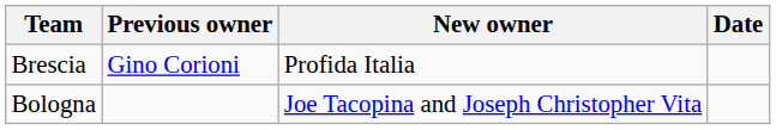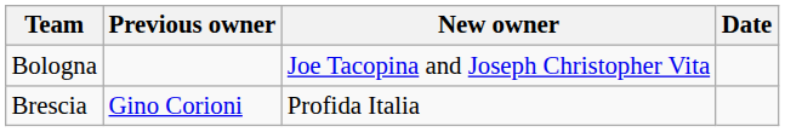rows swapped: Bologna <-> Brescia
